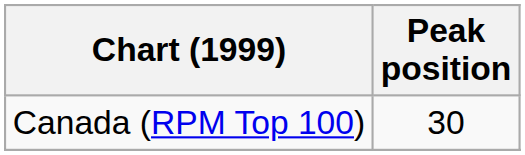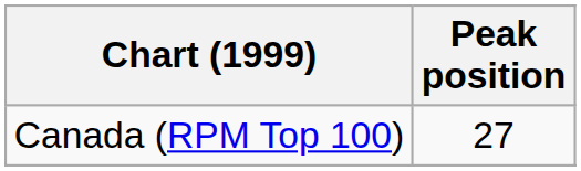Canada (RPM Top 100) | Peak position: 30 -> 27
